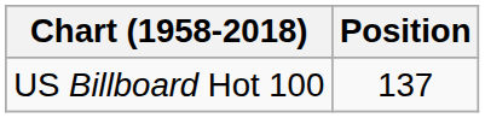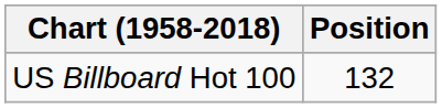US Billboard Hot 100 | Position: 137 -> 132
